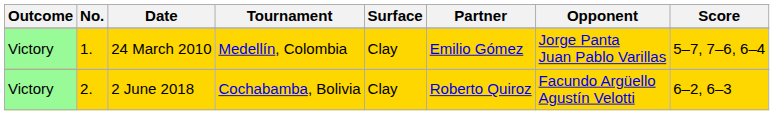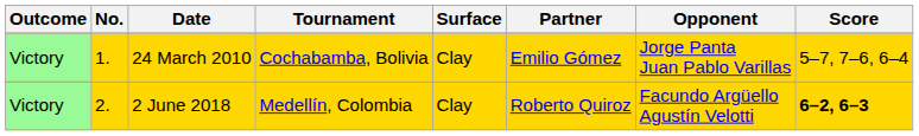24 March 2010 | Tournament: Medellín, Colombia -> Cochabamba, Bolivia
2 June 2018 | Tournament: Cochabamba, Bolivia -> Medellín, Colombia
2 June 2018 | Score: normal -> bold
